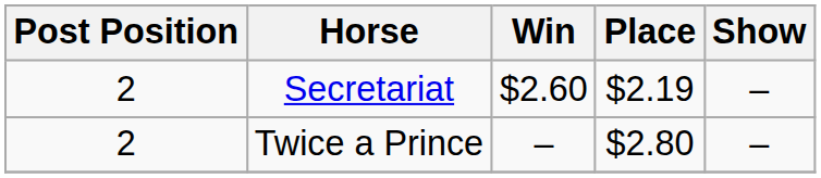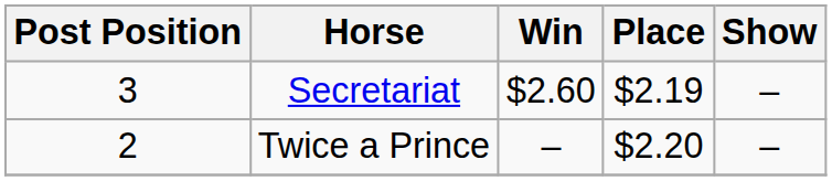Secretariat | Post Position: 2 -> 3
Twice a Prince | Place: $2.80 -> $2.20
